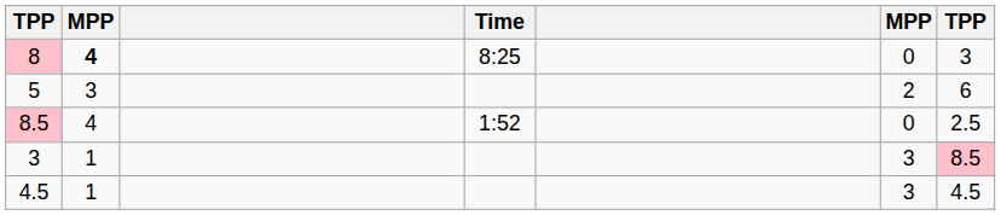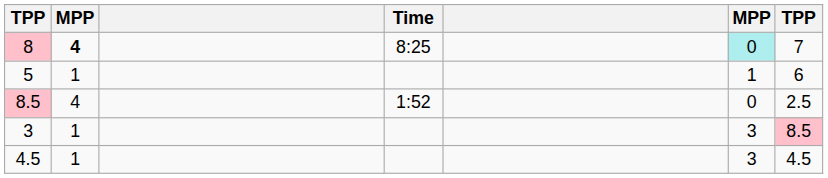8 | column 6: no background -> paleturquoise background
8 | column 7: 3 -> 7
5 | column 2: 3 -> 1
5 | column 6: 2 -> 1
